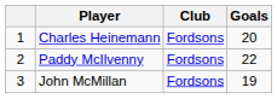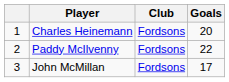John McMillan | Goals: 19 -> 17
